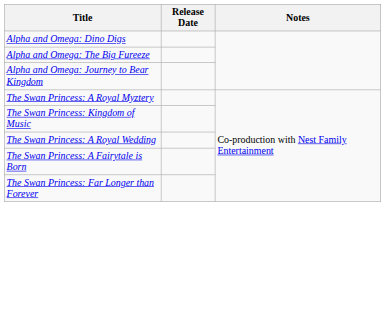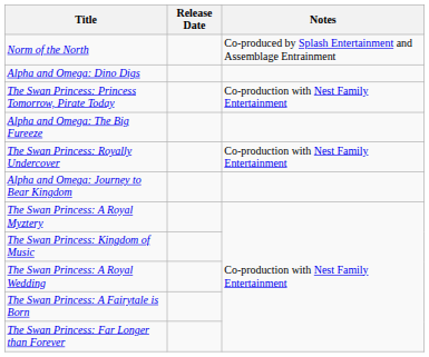+ row: Norm of the North | Co-produced by Splash Entertainment and Assemblage Entrainment
+ row: The Swan Princess: Princess Tomorrow, Pirate Today | Co-production with Nest Family Entertainment
+ row: The Swan Princess: Royally Undercover | Co-production with Nest Family Entertainment
